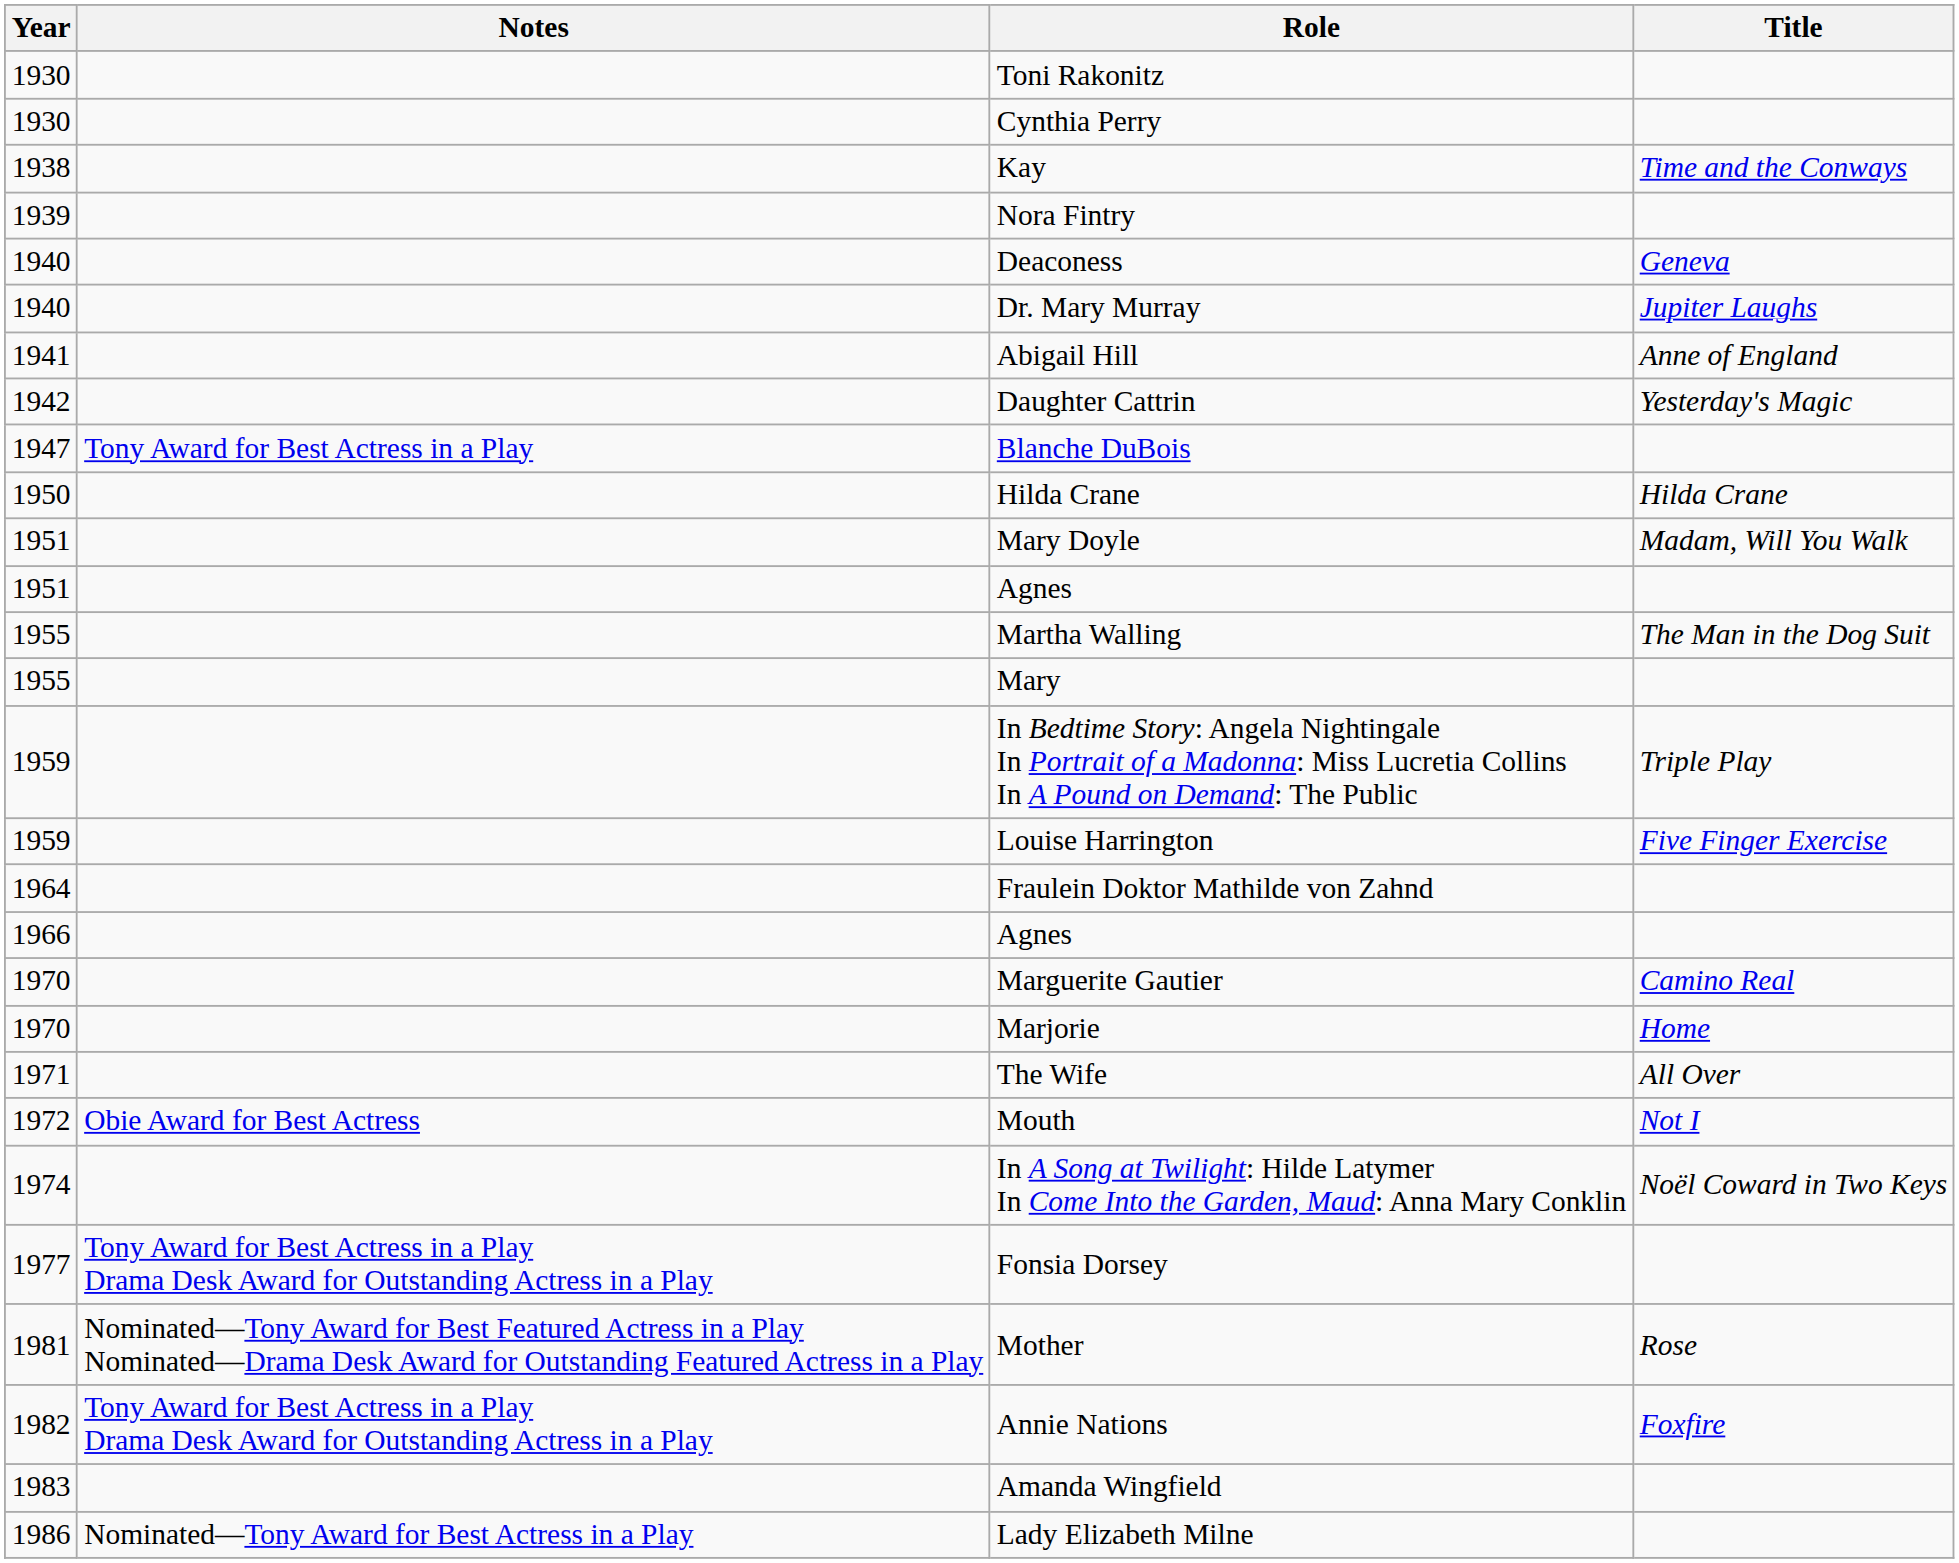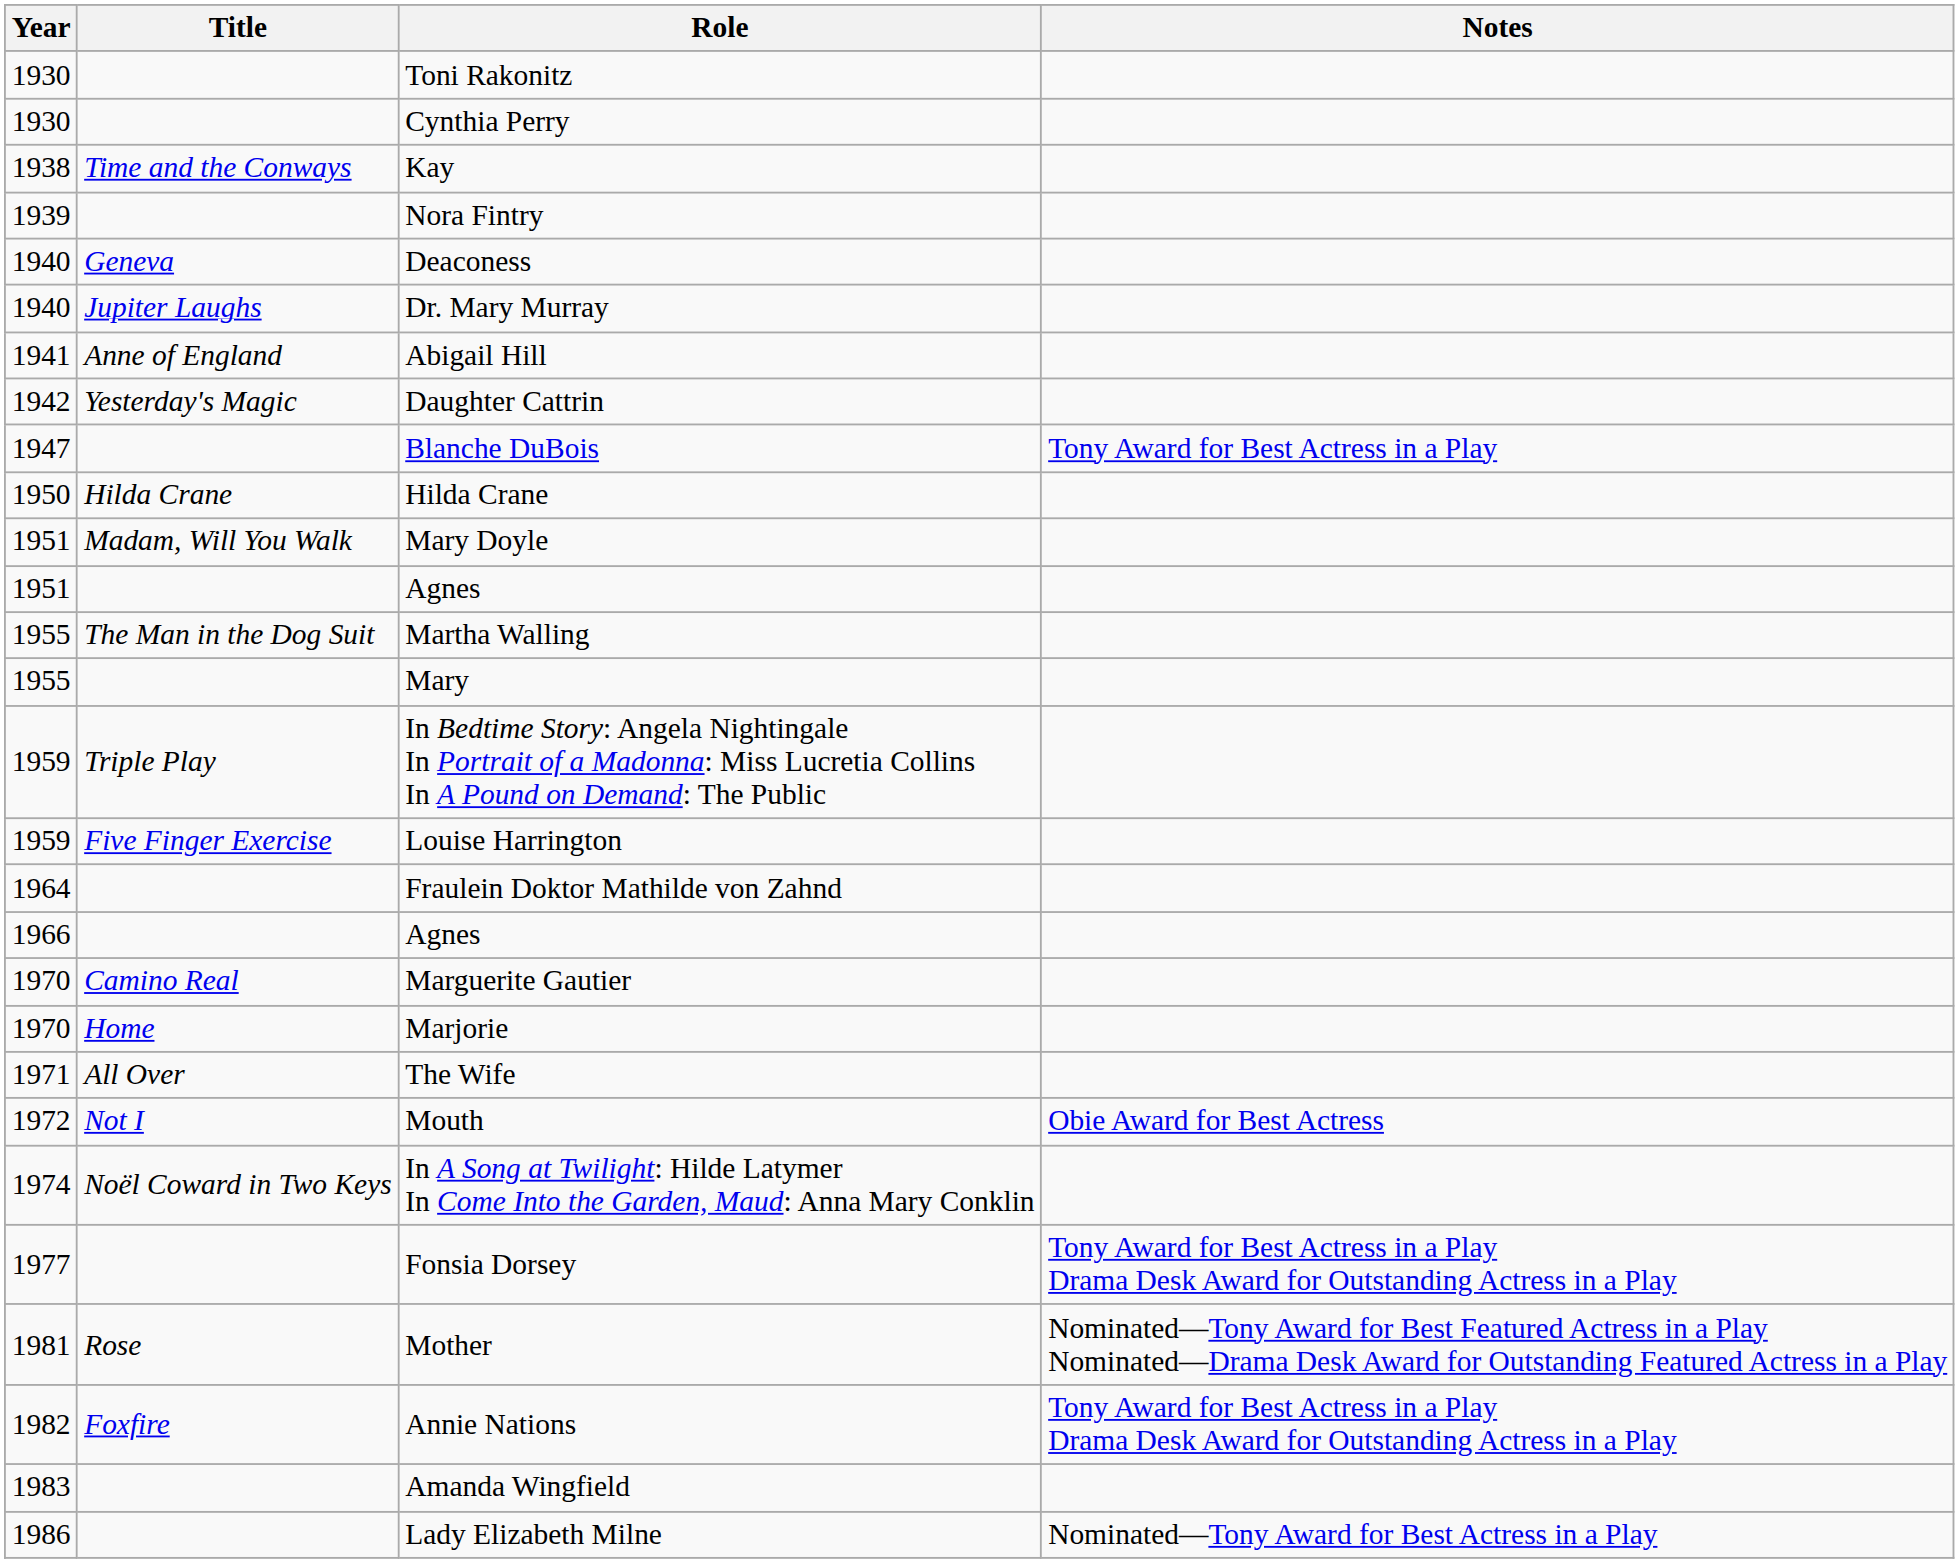columns swapped: Title <-> Notes
